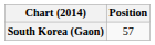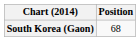South Korea (Gaon) | Position: 57 -> 68
